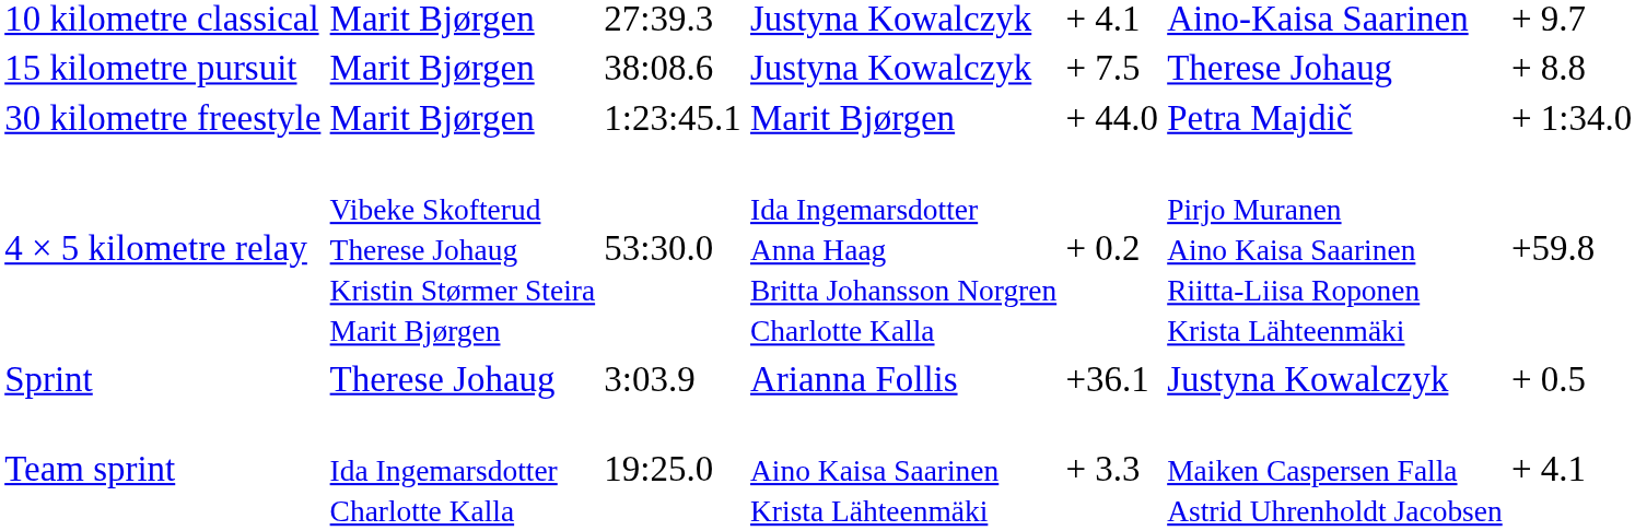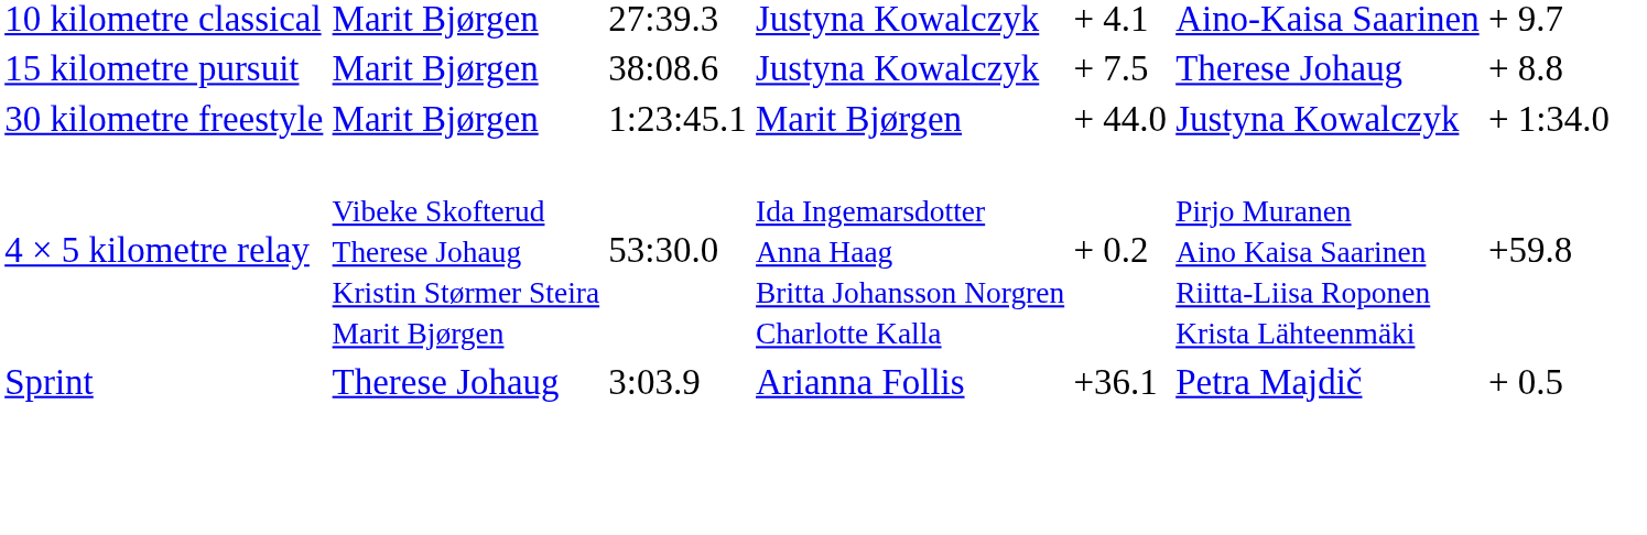30 kilometre freestyle | column 6: Petra Majdič -> Justyna Kowalczyk
Sprint | column 6: Justyna Kowalczyk -> Petra Majdič
- row: Team sprint | Ida Ingemarsdotter Charlotte Kalla | 19:25.0 | Aino Kaisa Saarinen Krista Lähteenmäki | + 3.3 | Maiken Caspersen Falla Astrid Uhrenholdt Jacobsen | + 4.1
